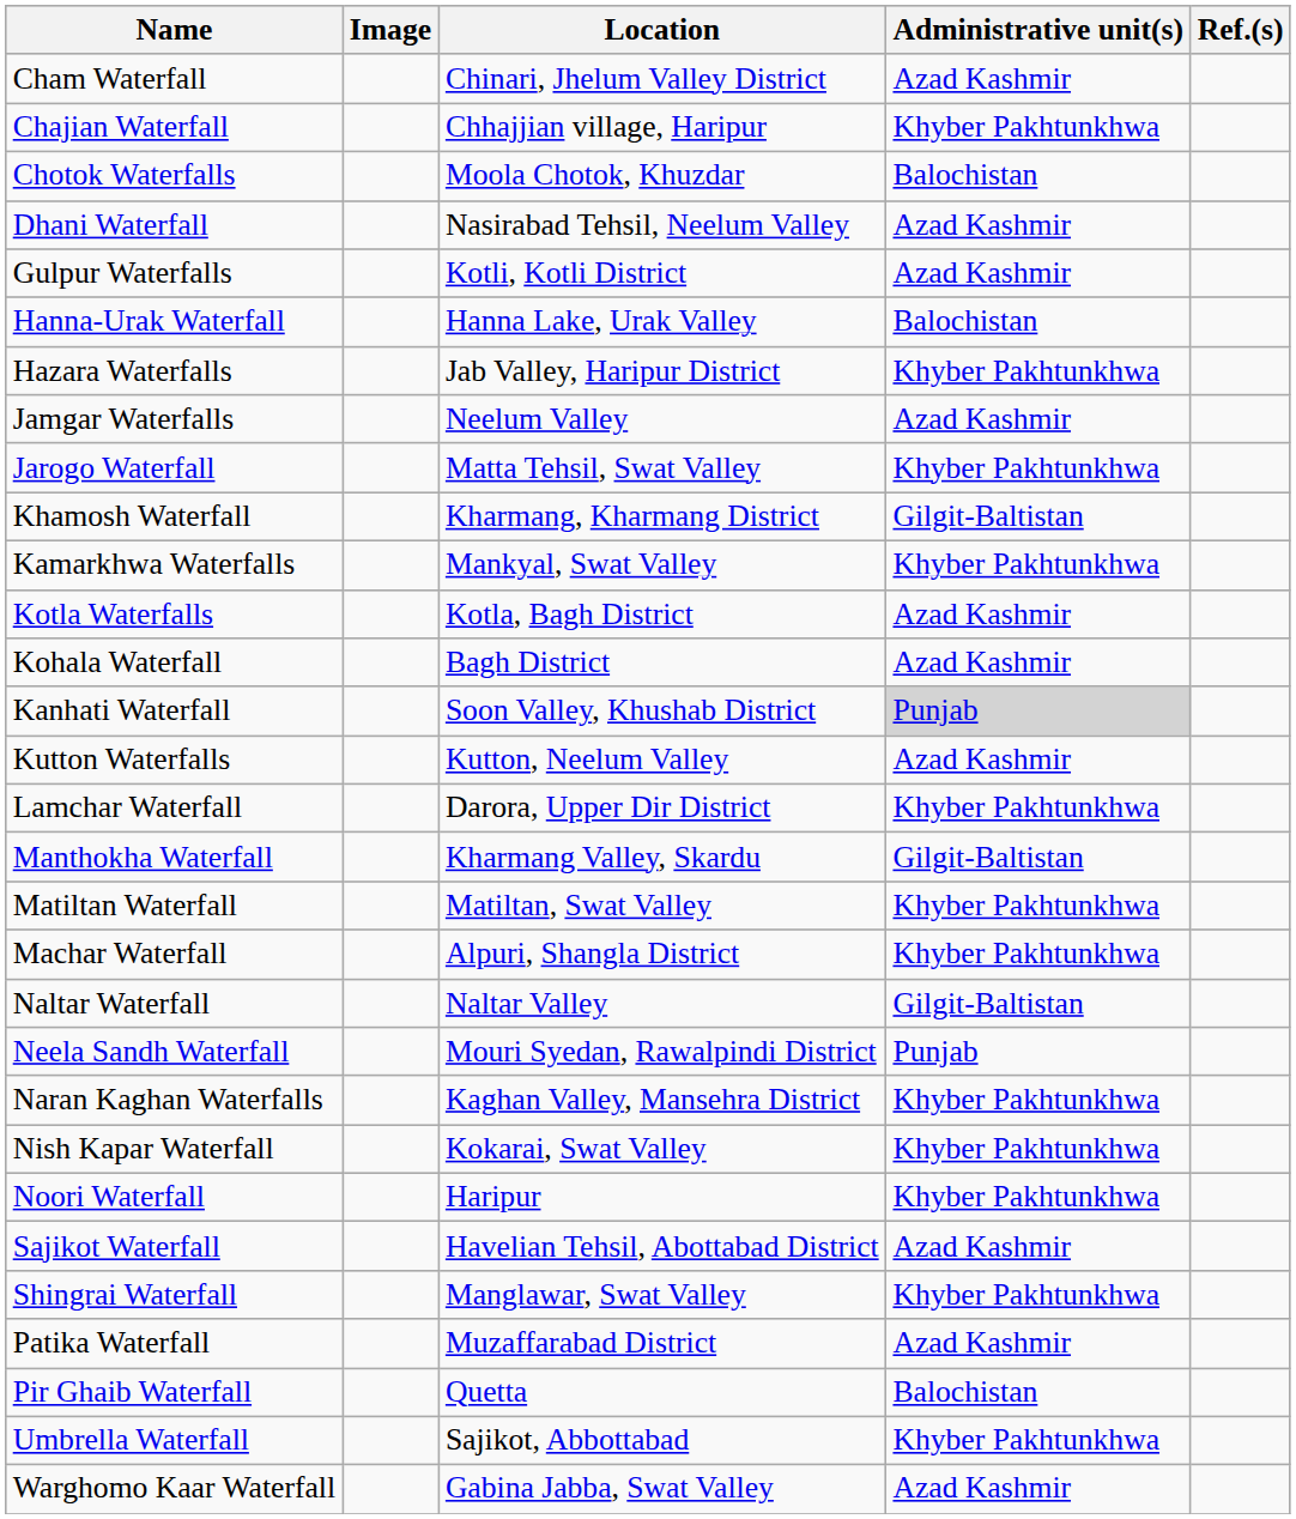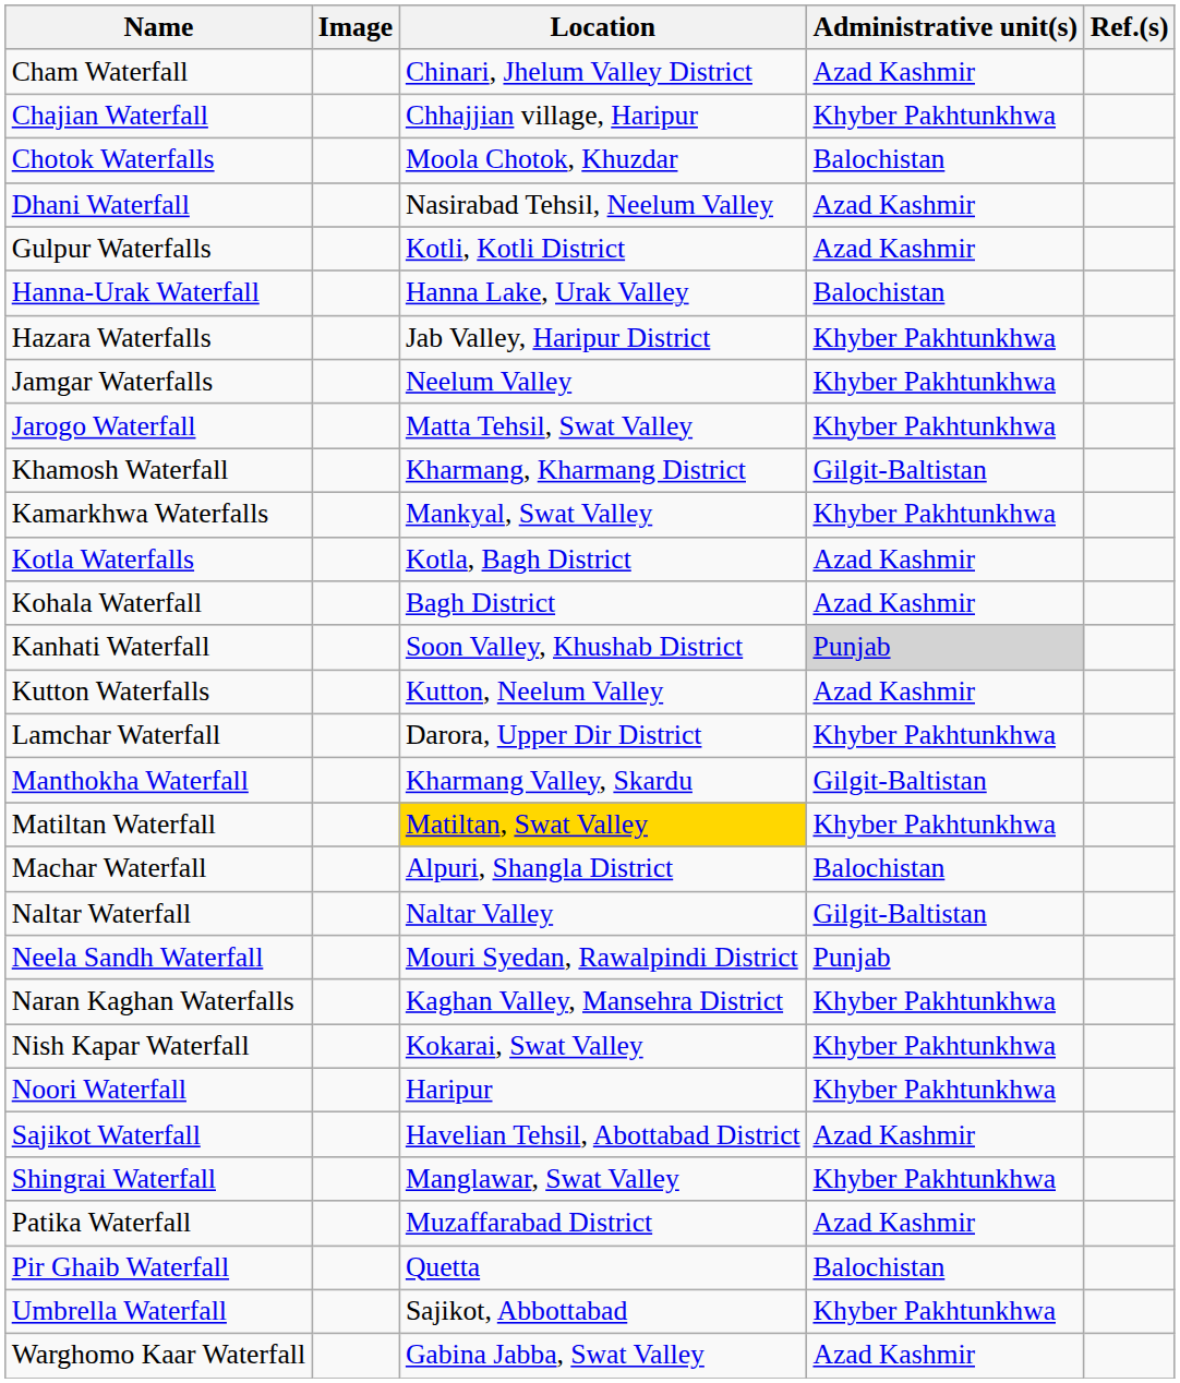Jamgar Waterfalls | Administrative unit(s): Azad Kashmir -> Khyber Pakhtunkhwa
Matiltan Waterfall | Location: no background -> gold background
Machar Waterfall | Administrative unit(s): Khyber Pakhtunkhwa -> Balochistan
